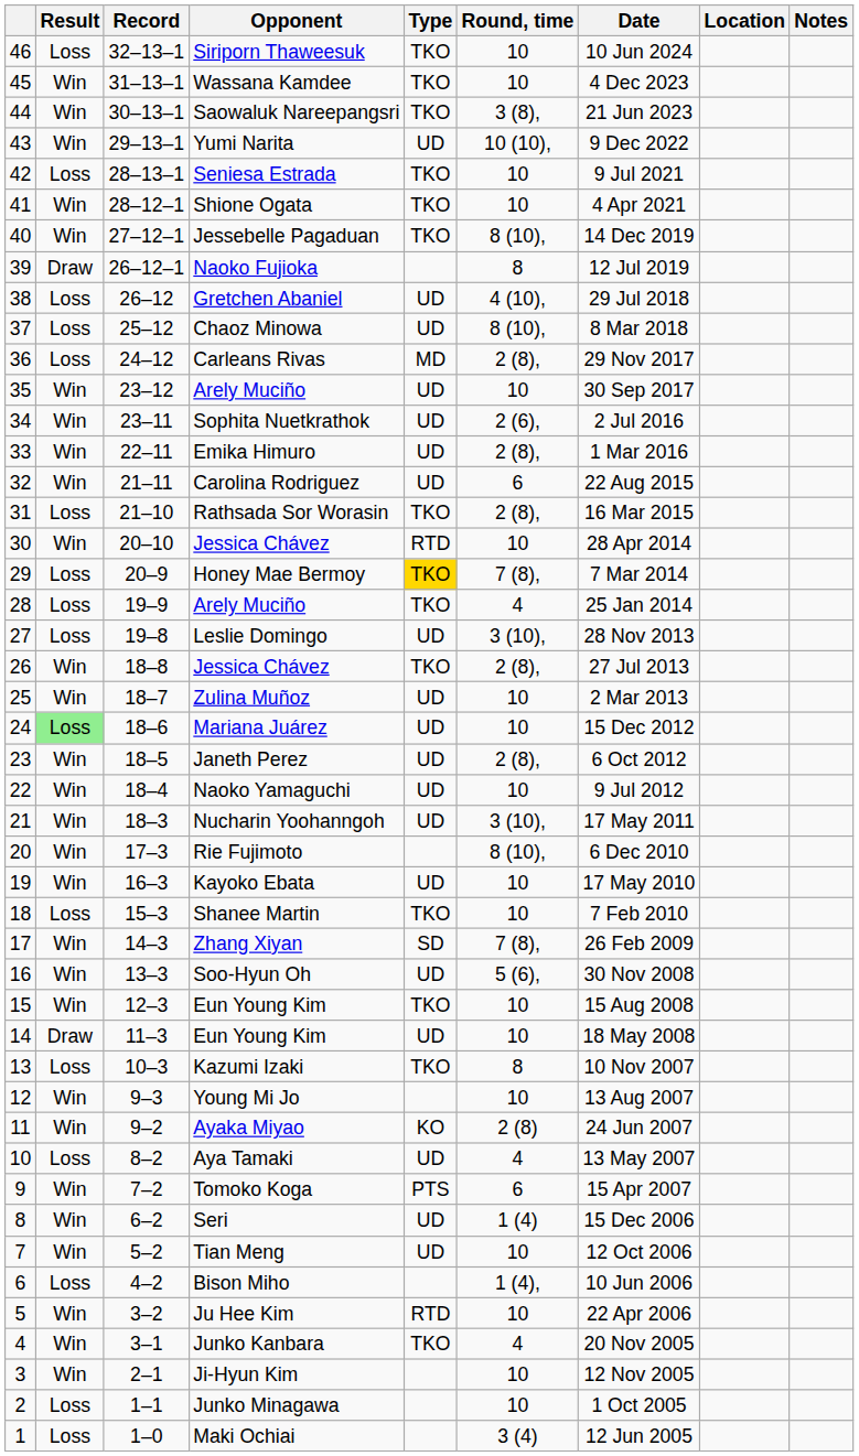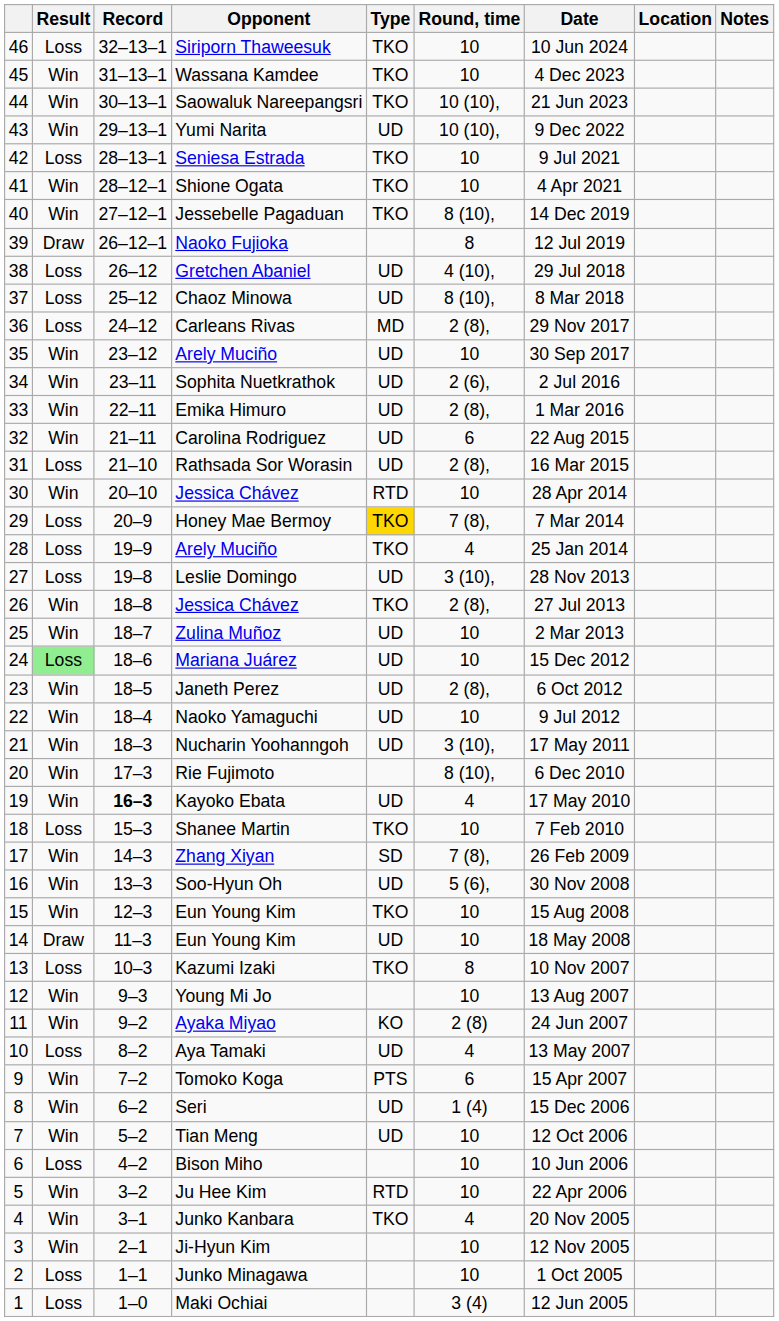Saowaluk Nareepangsri | Round, time: 3 (8), -> 10 (10),
Rathsada Sor Worasin | Type: TKO -> UD
Kayoko Ebata | Record: normal -> bold
Kayoko Ebata | Round, time: 10 -> 4
Bison Miho | Round, time: 1 (4), -> 10
